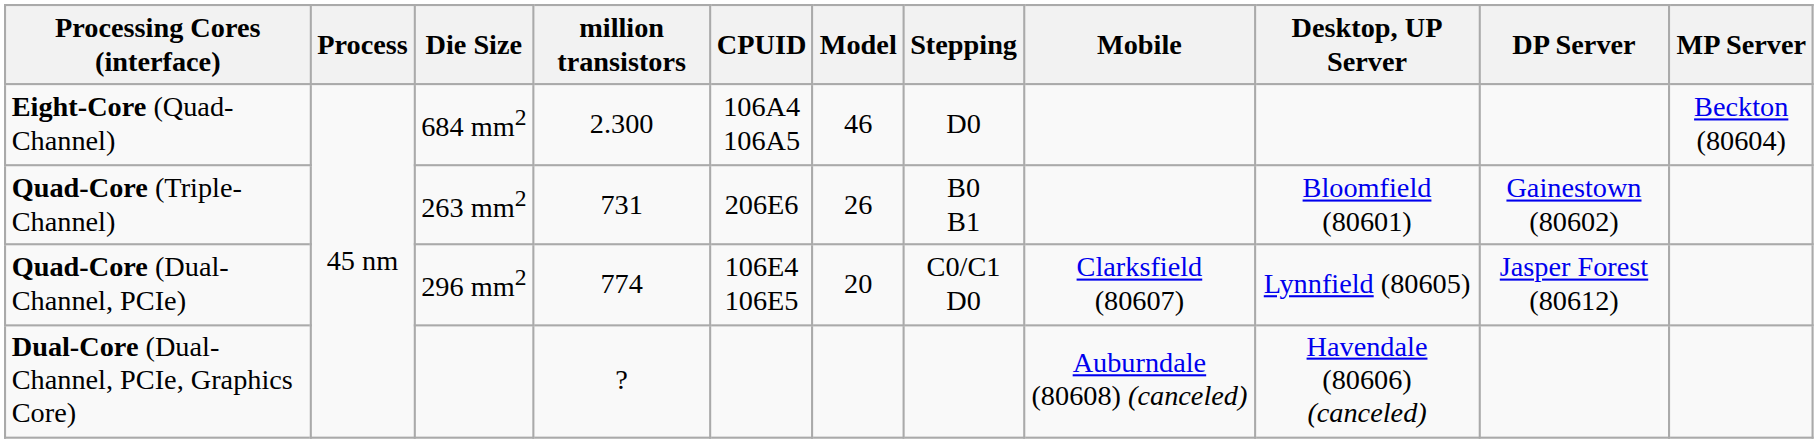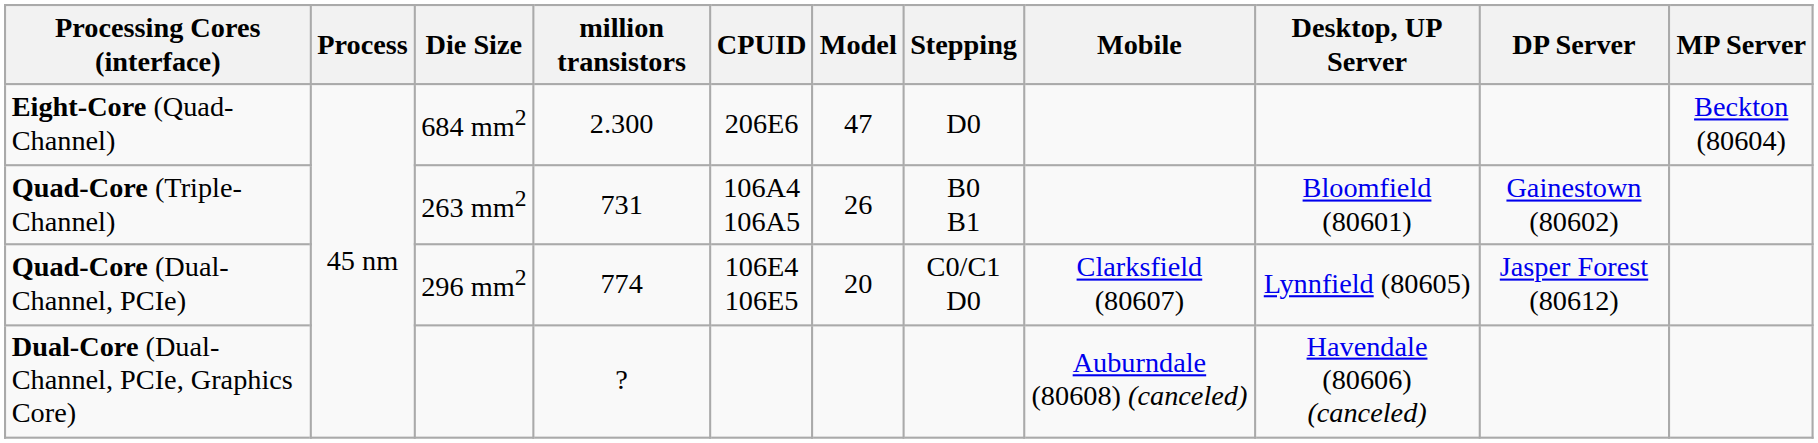Eight-Core (Quad-Channel) | CPUID: 106A4 106A5 -> 206E6
Eight-Core (Quad-Channel) | Model: 46 -> 47
Quad-Core (Triple-Channel) | CPUID: 206E6 -> 106A4 106A5
